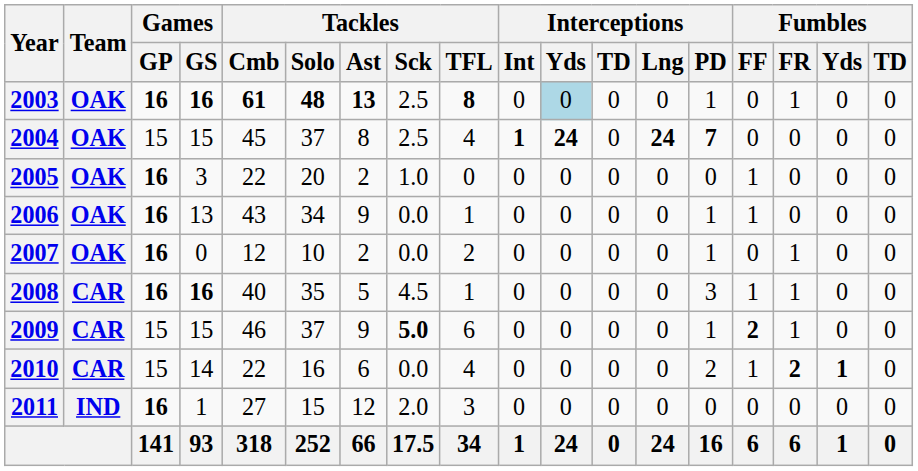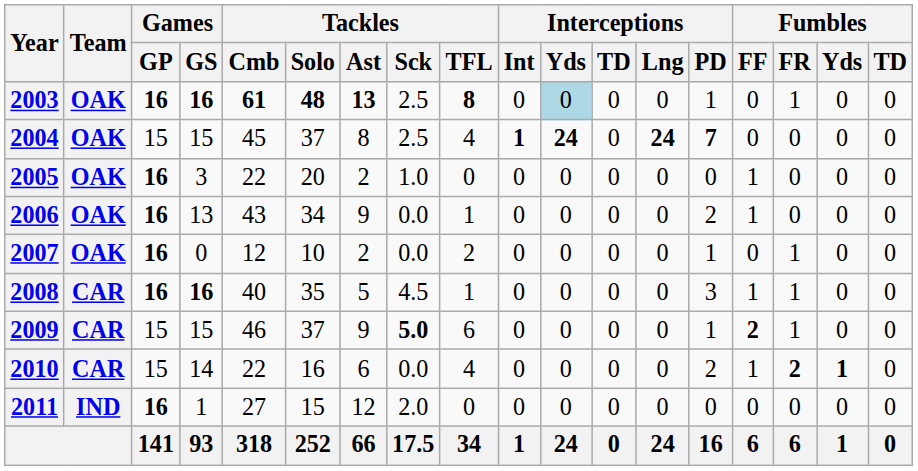2006 | Interceptions / PD: 1 -> 2
2011 | Tackles / TFL: 3 -> 0
